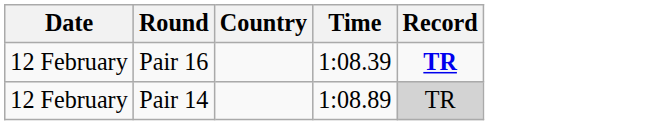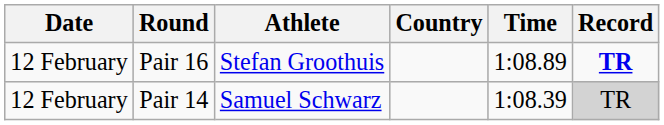+ column: Athlete | Stefan Groothuis | Samuel Schwarz
Pair 16 | Time: 1:08.39 -> 1:08.89
Pair 14 | Time: 1:08.89 -> 1:08.39
